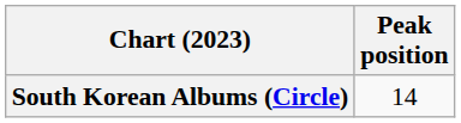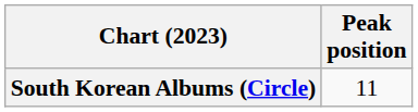South Korean Albums (Circle) | Peak position: 14 -> 11
